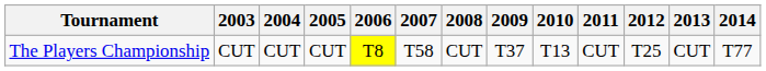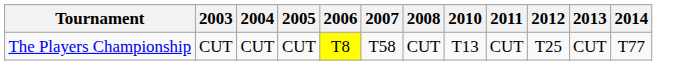- column: 2009 | T37
